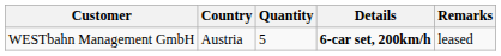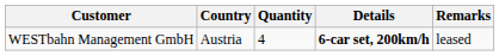WESTbahn Management GmbH | Quantity: 5 -> 4
